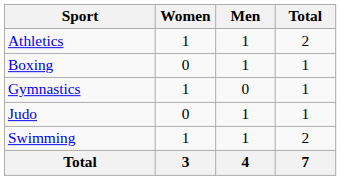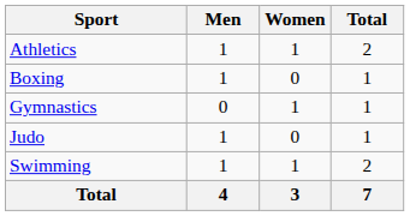columns swapped: Men <-> Women
